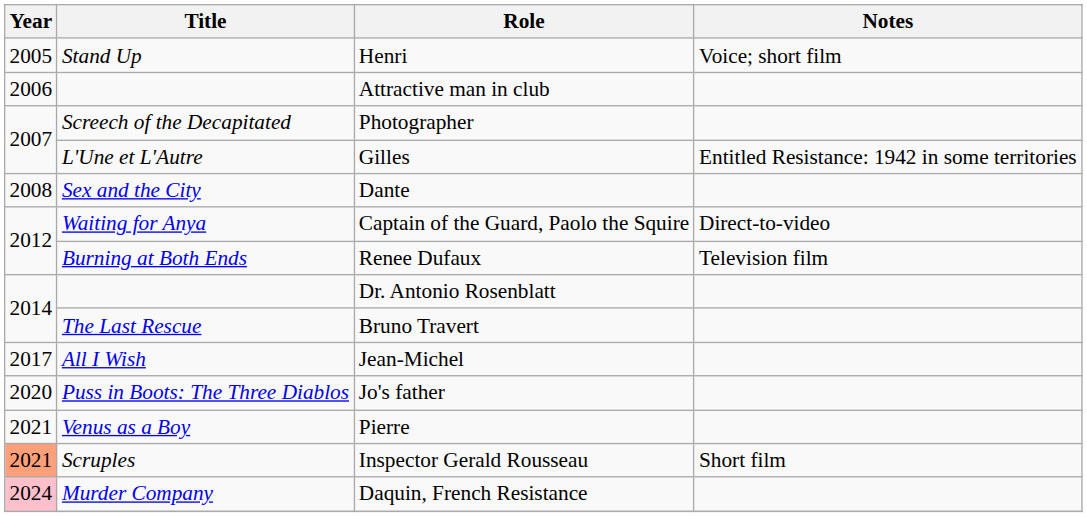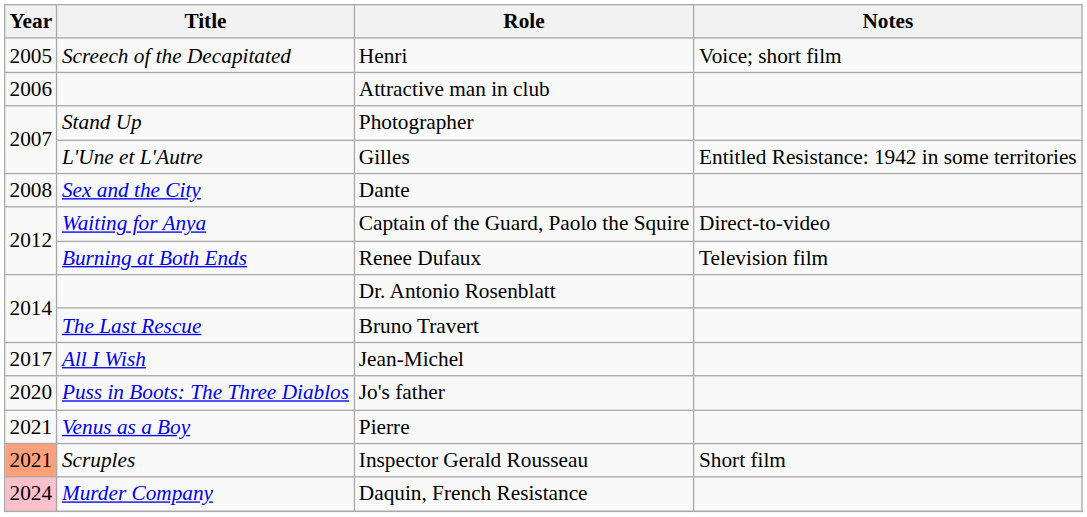Henri | Title: Stand Up -> Screech of the Decapitated
Photographer | Title: Screech of the Decapitated -> Stand Up
